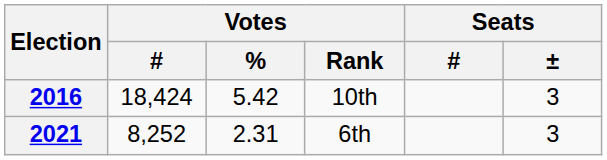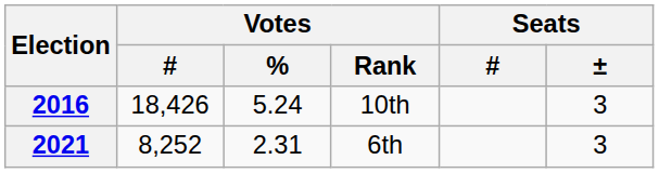2016 | Votes / #: 18,424 -> 18,426
2016 | Votes / %: 5.42 -> 5.24
